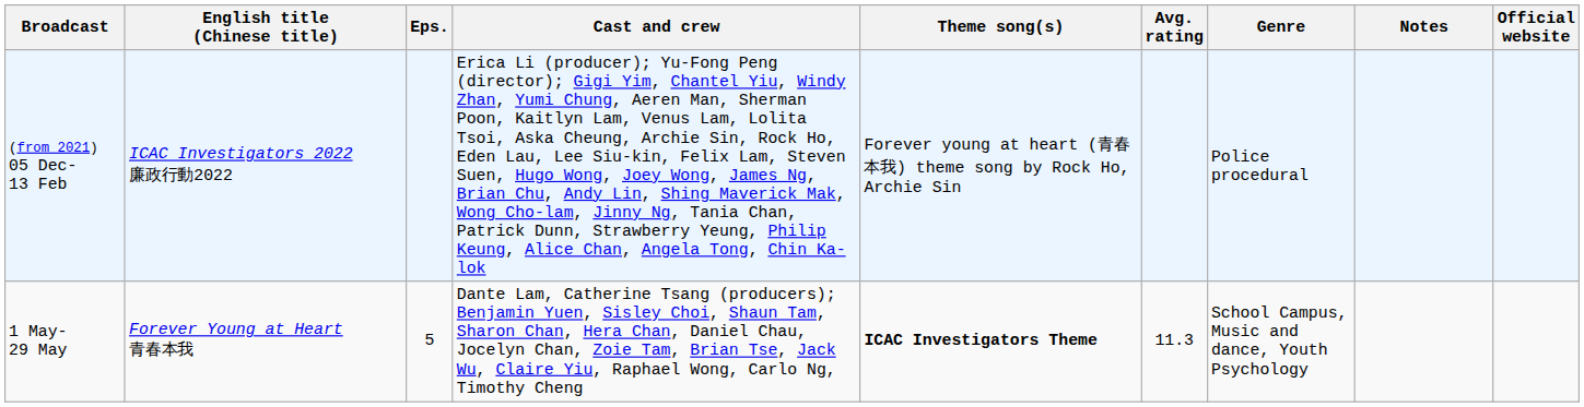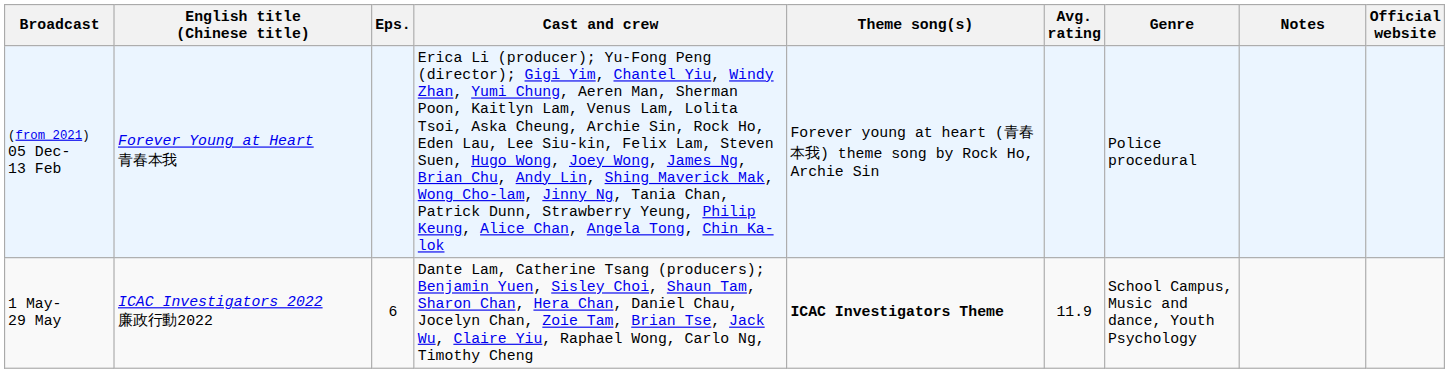(from 2021) 05 Dec- 13 Feb | English title (Chinese title): ICAC Investigators 2022 廉政行動2022 -> Forever Young at Heart 青春本我
1 May- 29 May | English title (Chinese title): Forever Young at Heart 青春本我 -> ICAC Investigators 2022 廉政行動2022
1 May- 29 May | Eps.: 5 -> 6
1 May- 29 May | Avg. rating: 11.3 -> 11.9
